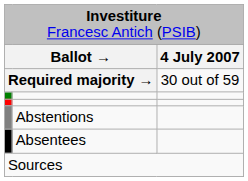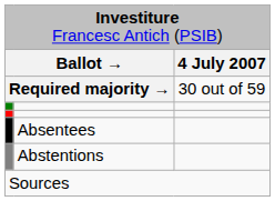rows swapped: Abstentions <-> Absentees
